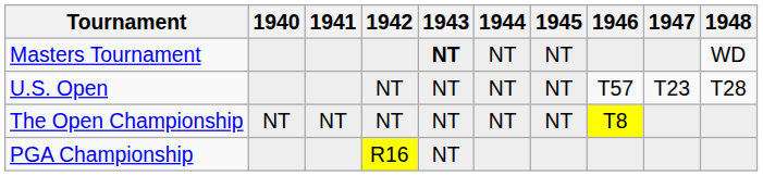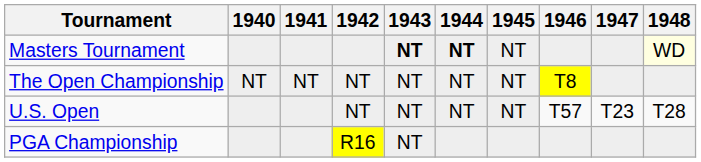Masters Tournament | 1944: normal -> bold
Masters Tournament | 1948: no background -> lightyellow background
rows swapped: U.S. Open <-> The Open Championship
